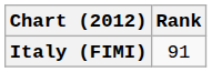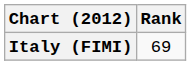Italy (FIMI) | Rank: 91 -> 69
